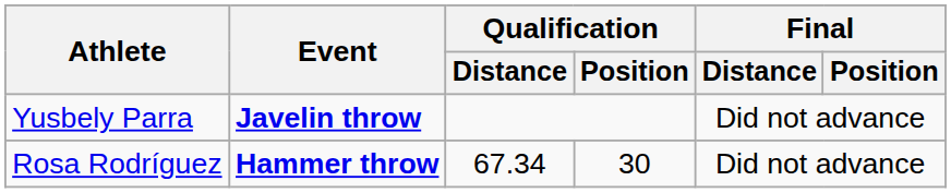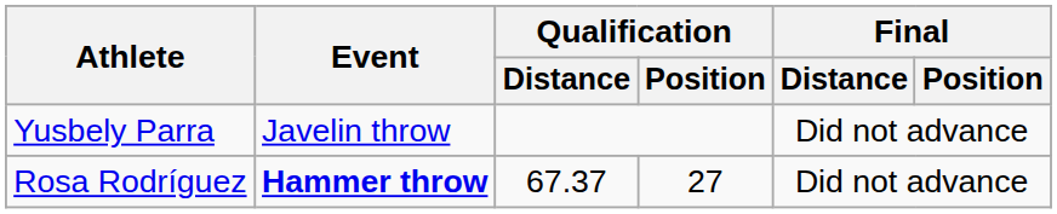Yusbely Parra | Event: bold -> normal
Rosa Rodríguez | Qualification / Distance: 67.34 -> 67.37
Rosa Rodríguez | Qualification / Position: 30 -> 27
